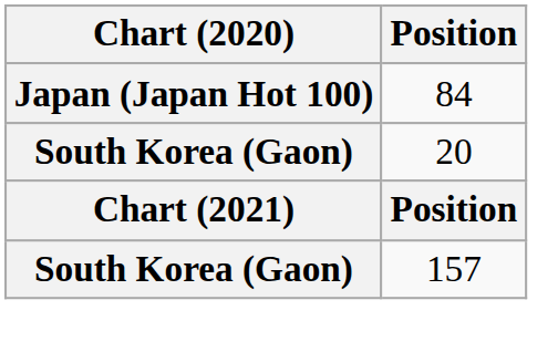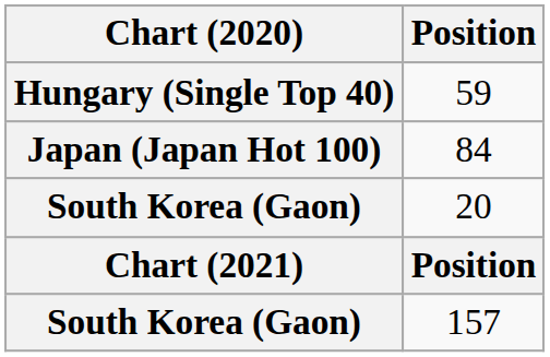+ row: Hungary (Single Top 40) | 59
